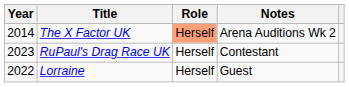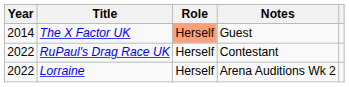The X Factor UK | Notes: Arena Auditions Wk 2 -> Guest
RuPaul's Drag Race UK | Year: 2023 -> 2022
Lorraine | Notes: Guest -> Arena Auditions Wk 2
